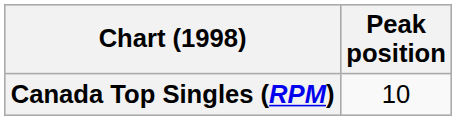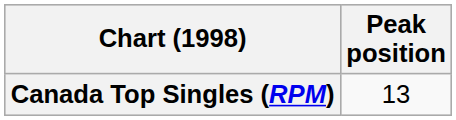Canada Top Singles (RPM) | Peak position: 10 -> 13
